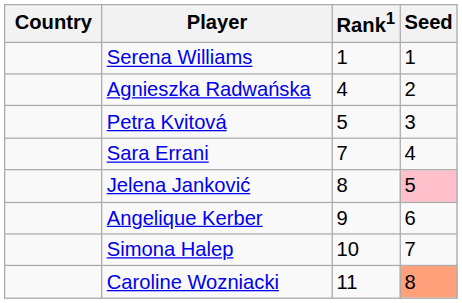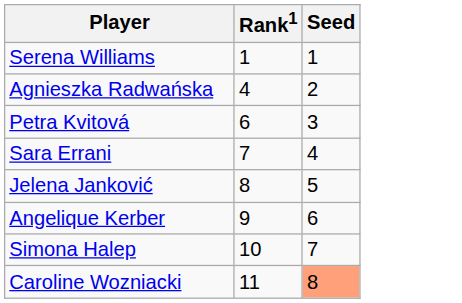- column: Country
Petra Kvitová | Rank1: 5 -> 6
Jelena Janković | Seed: pink background -> no background
